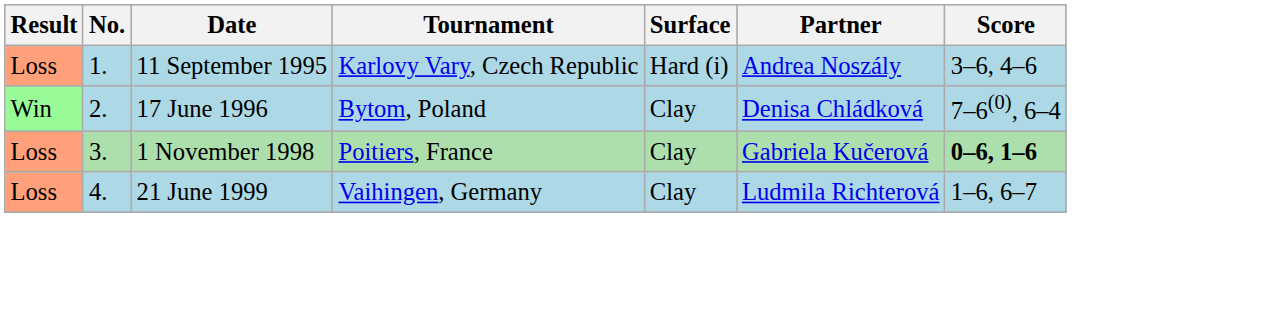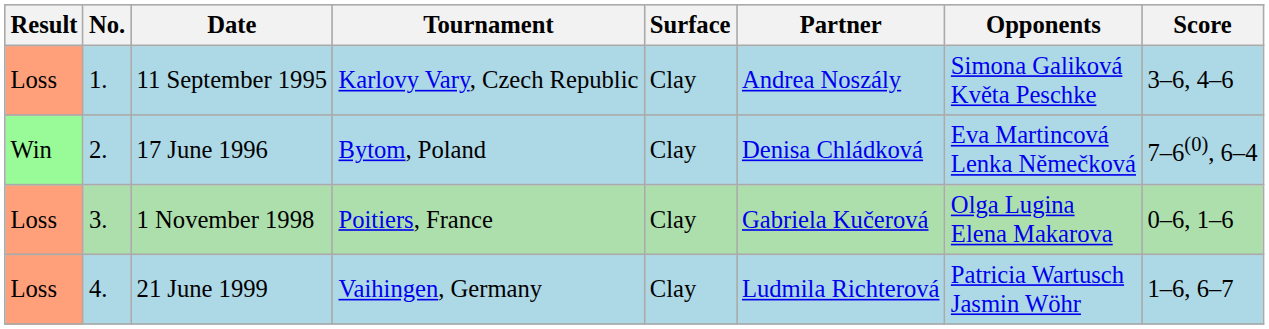+ column: Opponents | Simona Galiková Květa Peschke | Eva Martincová Lenka Němečková | Olga Lugina Elena Makarova | Patricia Wartusch Jasmin Wöhr
11 September 1995 | Surface: Hard (i) -> Clay
1 November 1998 | Score: bold -> normal
